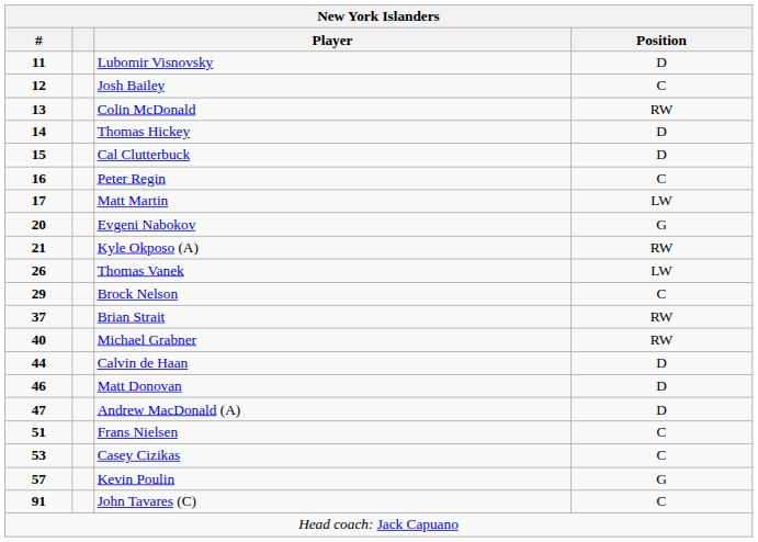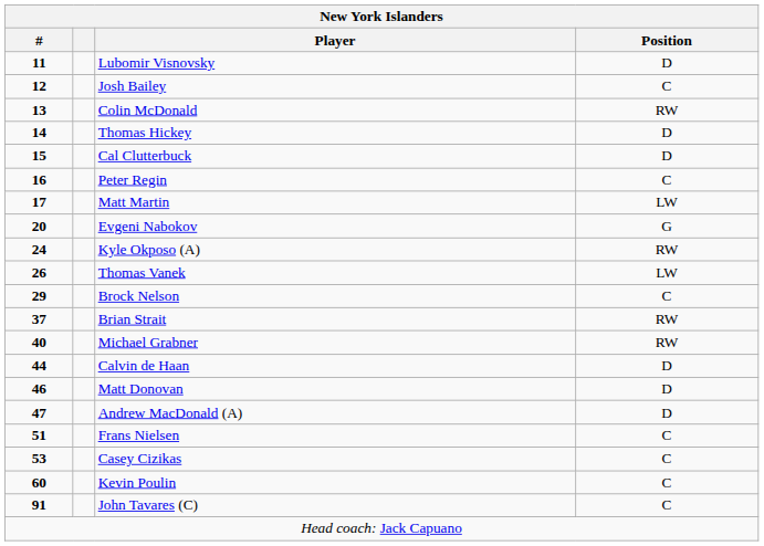Kyle Okposo (A) | #: 21 -> 24
Kevin Poulin | #: 57 -> 60
Kevin Poulin | Position: G -> C
